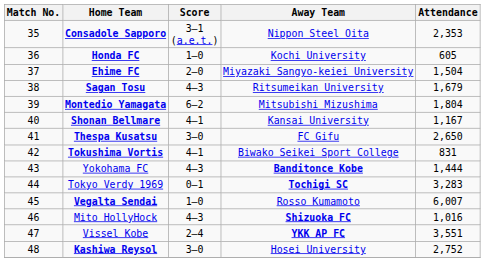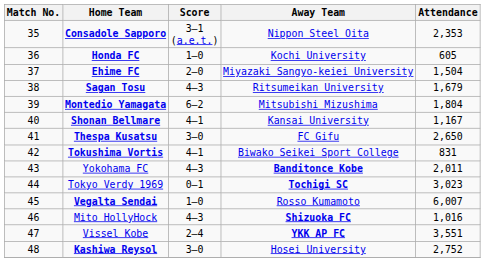Yokohama FC | Attendance: 1,444 -> 2,011
Tokyo Verdy 1969 | Attendance: 3,283 -> 3,023
